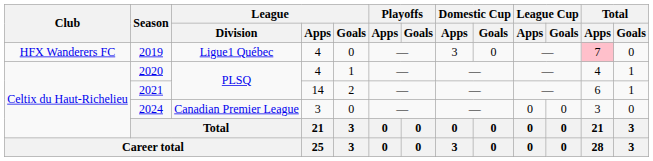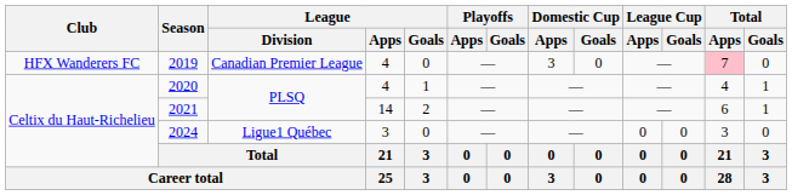2019 | League / Division: Ligue1 Québec -> Canadian Premier League
2024 | League / Division: Canadian Premier League -> Ligue1 Québec
